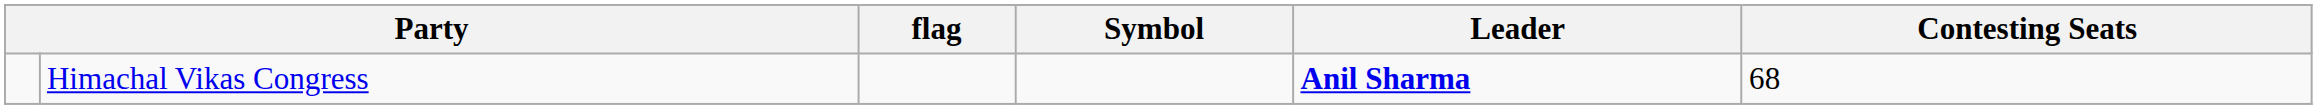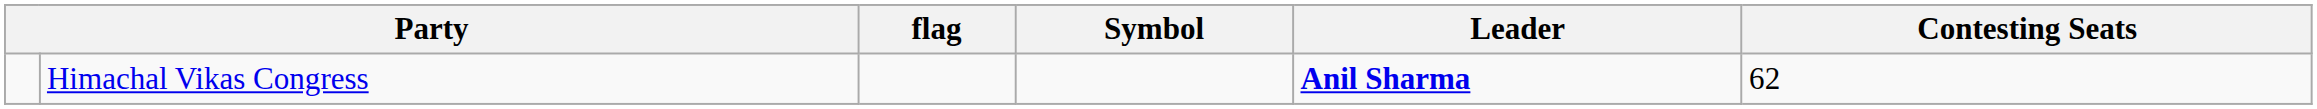Himachal Vikas Congress | Contesting Seats: 68 -> 62
